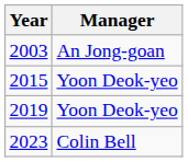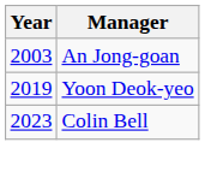- row: 2015 | Yoon Deok-yeo
